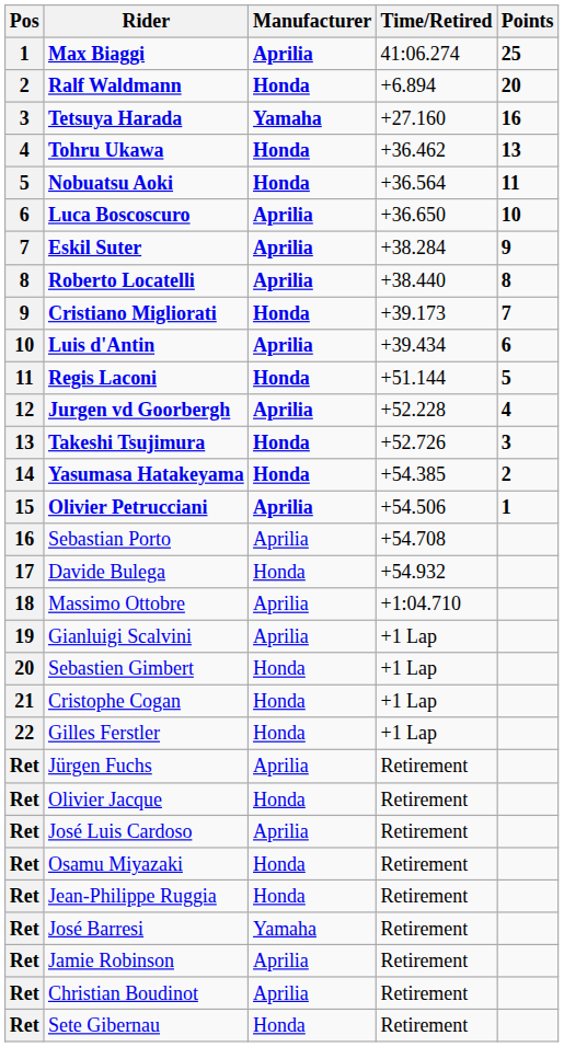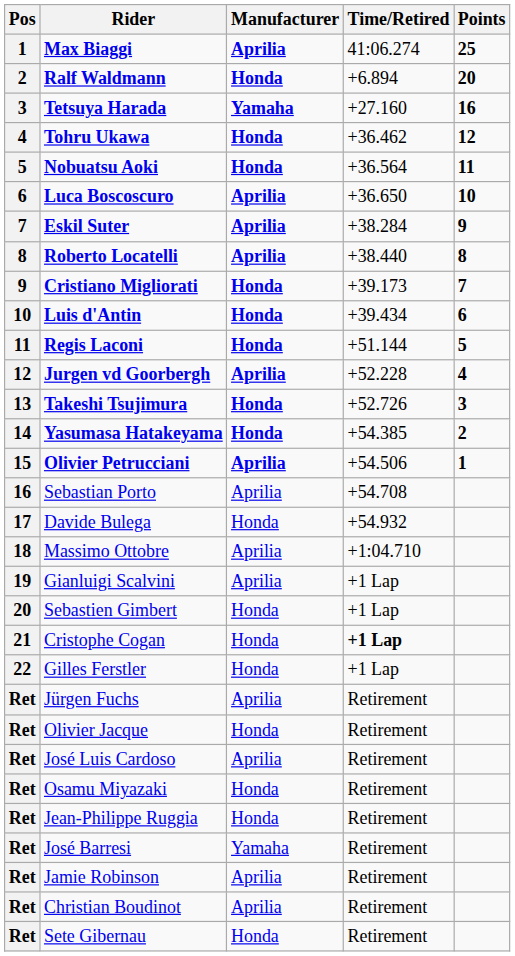Tohru Ukawa | Points: 13 -> 12
Luis d'Antin | Manufacturer: Aprilia -> Honda
Cristophe Cogan | Time/Retired: normal -> bold
